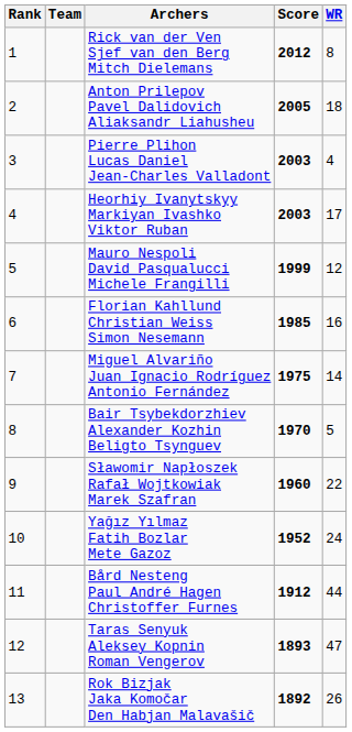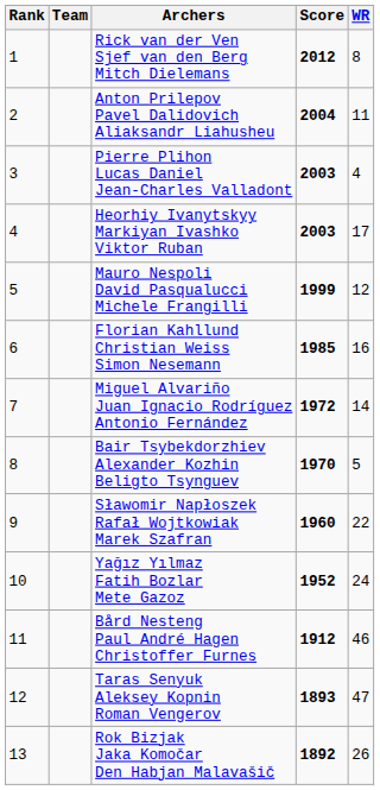Anton Prilepov Pavel Dalidovich Aliaksandr Liahusheu | Score: 2005 -> 2004
Anton Prilepov Pavel Dalidovich Aliaksandr Liahusheu | WR: 18 -> 11
Miguel Alvariño Juan Ignacio Rodríguez Antonio Fernández | Score: 1975 -> 1972
Bård Nesteng Paul André Hagen Christoffer Furnes | WR: 44 -> 46
